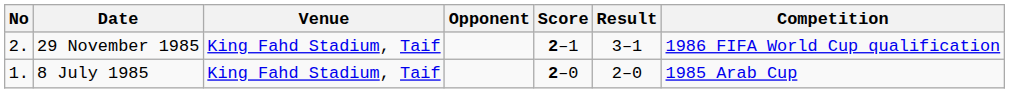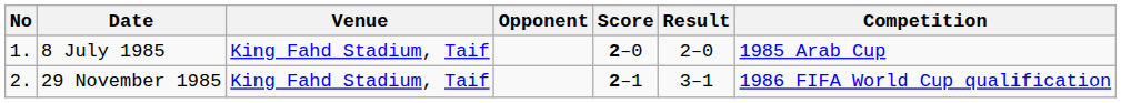rows swapped: 8 July 1985 <-> 29 November 1985
